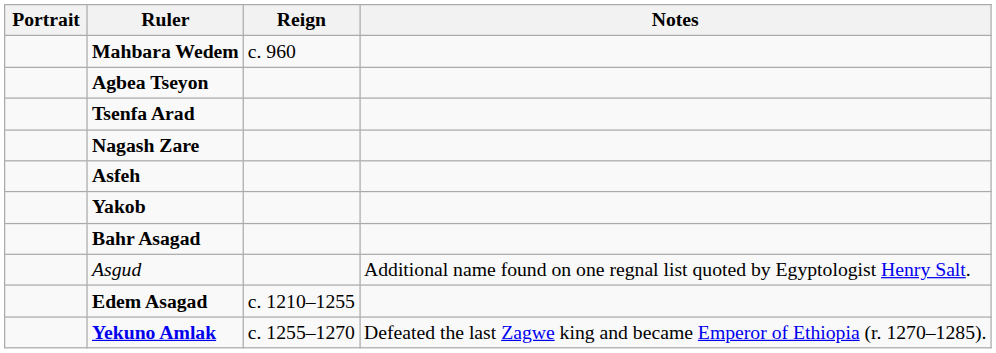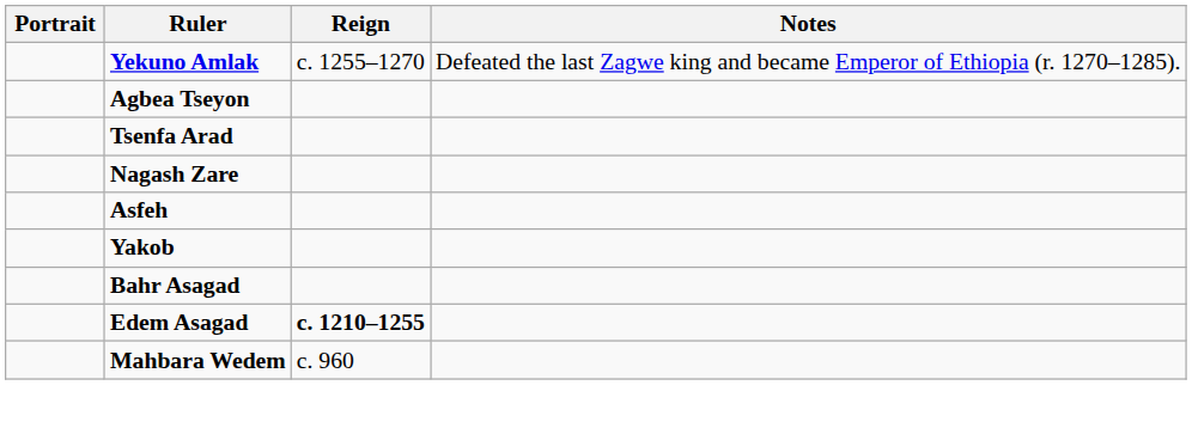rows swapped: Mahbara Wedem <-> Yekuno Amlak
- row: Asgud | Additional name found on one regnal list quoted by Egyptologist Henry Salt.
Edem Asagad | Reign: normal -> bold
